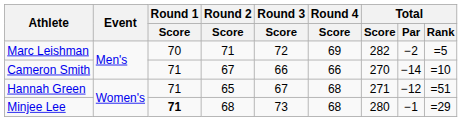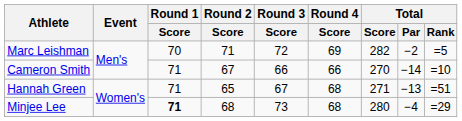Hannah Green | Total / Par: −12 -> −13
Minjee Lee | Total / Par: −1 -> −4
